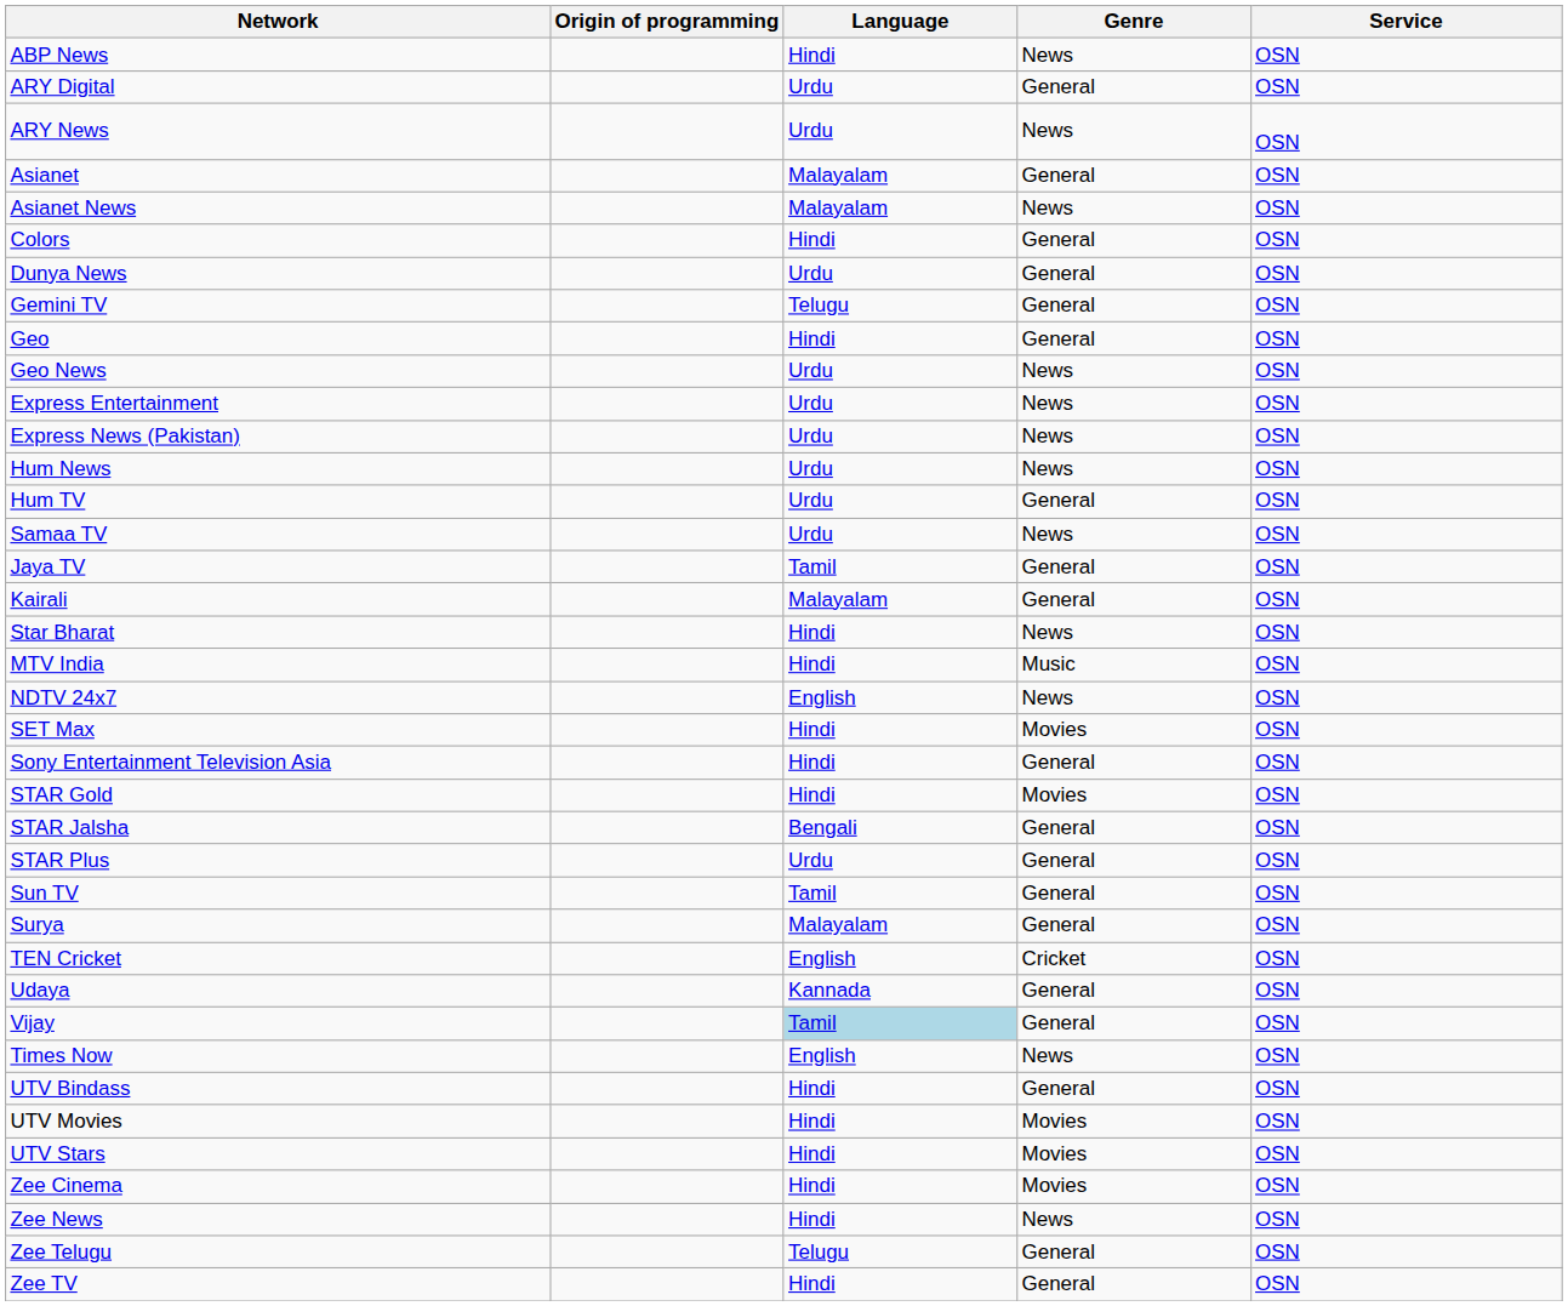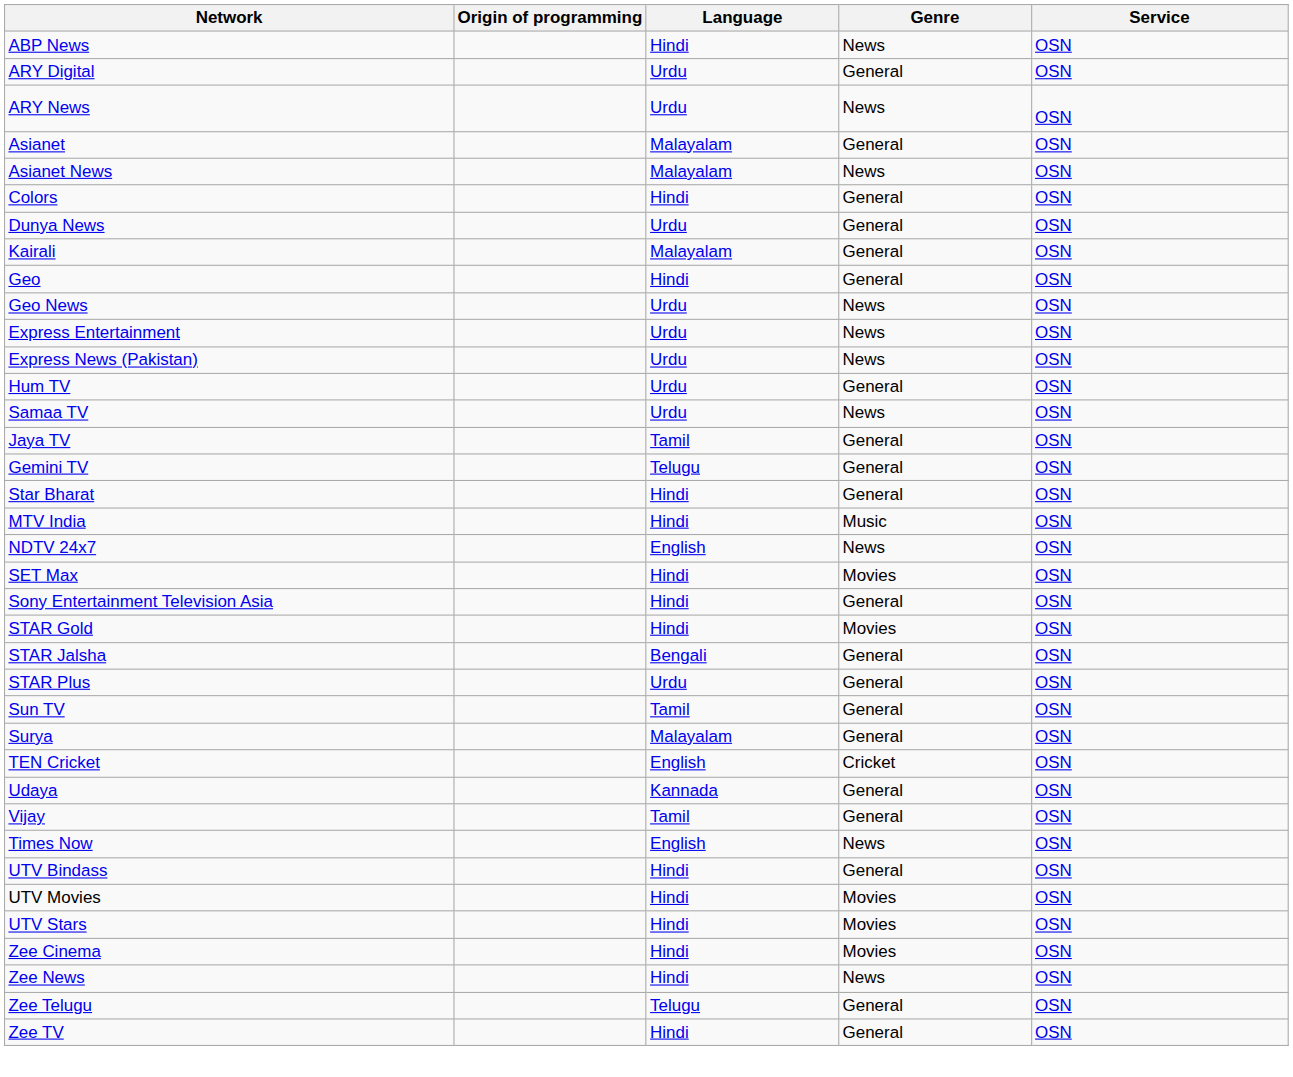rows swapped: Gemini TV <-> Kairali
- row: Hum News | Urdu | News | OSN
Star Bharat | Genre: News -> General
Vijay | Language: lightblue background -> no background
